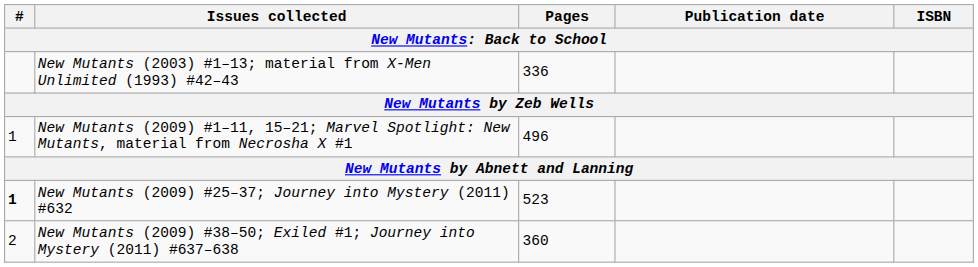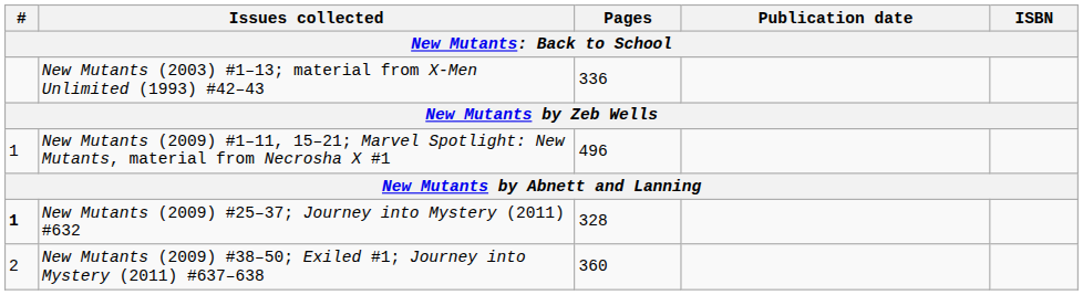New Mutants (2009) #25–37; Journey into Mystery (2011) #632 | Pages: 523 -> 328
